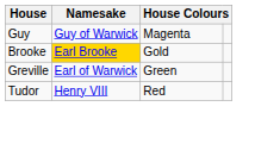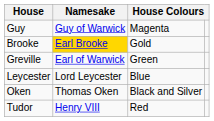+ row: Leycester | Lord Leycester | Blue
+ row: Oken | Thomas Oken | Black and Silver
